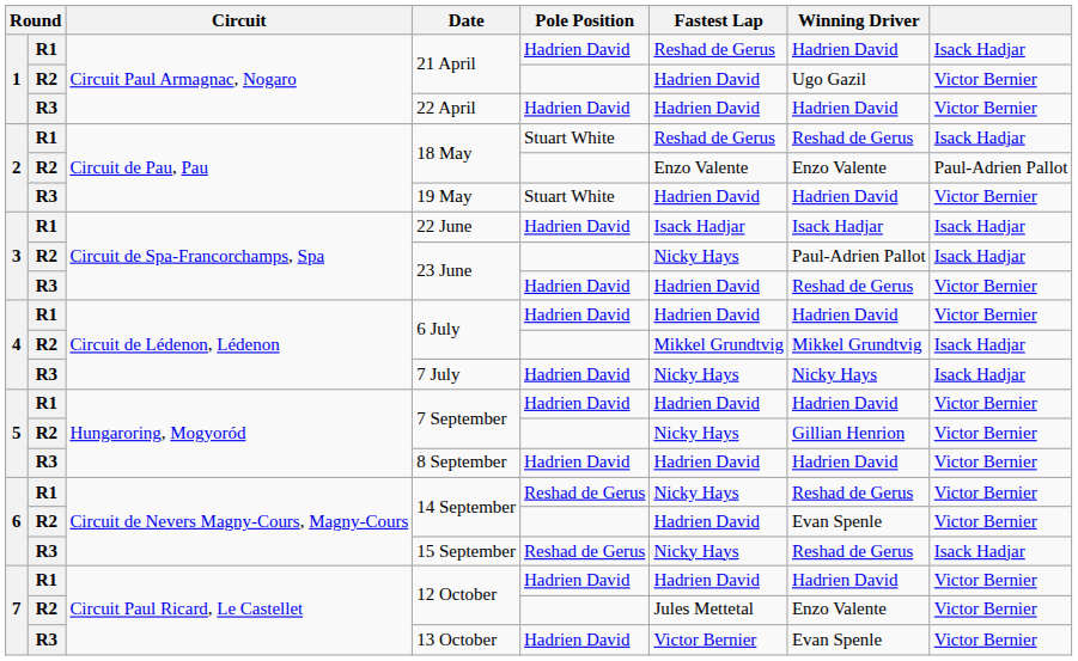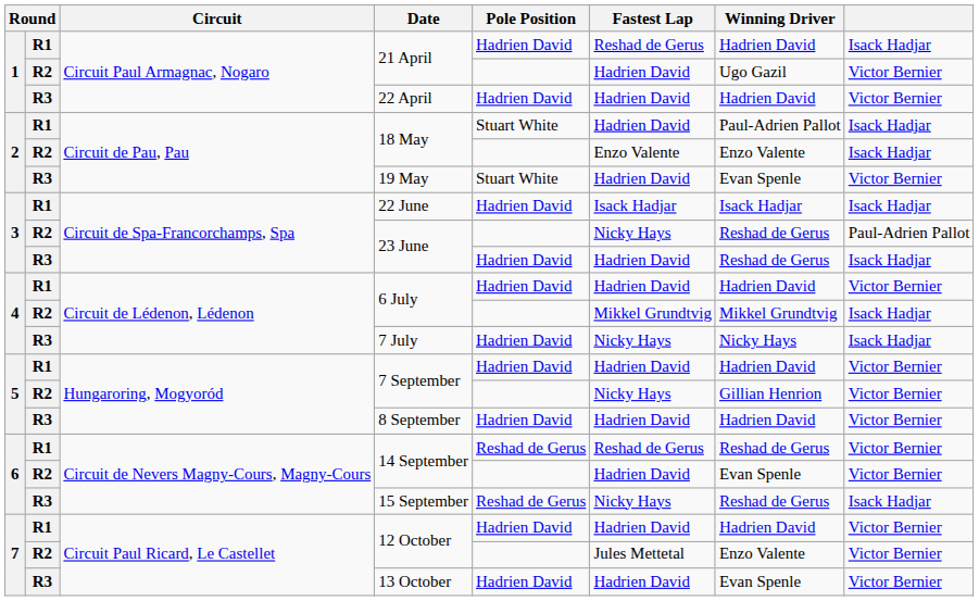R1 / 18 May | Fastest Lap: Reshad de Gerus -> Hadrien David
R1 / 18 May | Winning Driver: Reshad de Gerus -> Paul-Adrien Pallot
R2 / 18 May | column 8: Paul-Adrien Pallot -> Isack Hadjar
19 May | Winning Driver: Hadrien David -> Evan Spenle
R2 / 23 June | Winning Driver: Paul-Adrien Pallot -> Reshad de Gerus
R2 / 23 June | column 8: Isack Hadjar -> Paul-Adrien Pallot
R3 / 23 June | column 8: Victor Bernier -> Isack Hadjar
R1 / 14 September | Fastest Lap: Nicky Hays -> Reshad de Gerus
13 October | Fastest Lap: Victor Bernier -> Hadrien David
